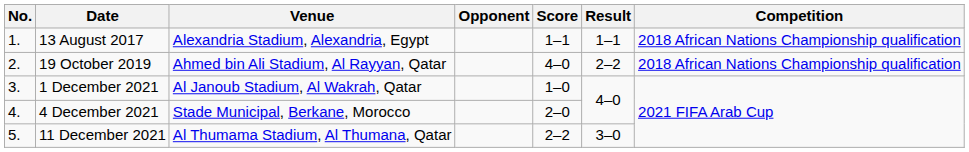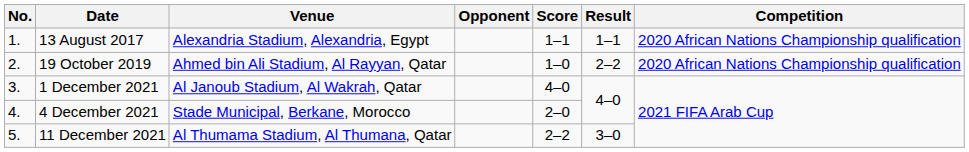13 August 2017 | Competition: 2018 African Nations Championship qualification -> 2020 African Nations Championship qualification
19 October 2019 | Score: 4–0 -> 1–0
19 October 2019 | Competition: 2018 African Nations Championship qualification -> 2020 African Nations Championship qualification
1 December 2021 | Score: 1–0 -> 4–0
